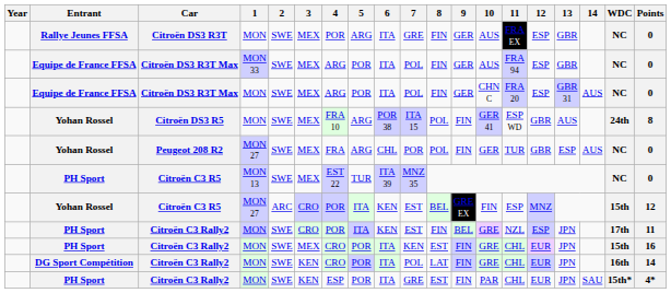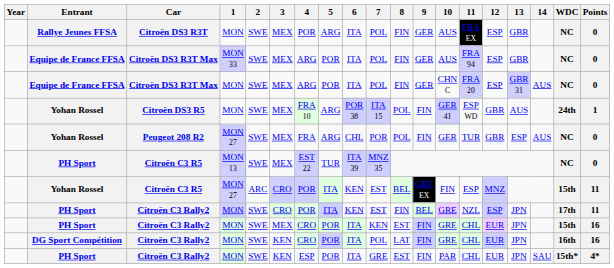Citroën DS3 R3T | 7: GRE -> POL
Citroën DS3 R5 | Points: 8 -> 1
Yohan Rossel / Citroën C3 R5 | Points: 12 -> 11
DG Sport Compétition / Citroën C3 Rally2 | Points: 14 -> 16
